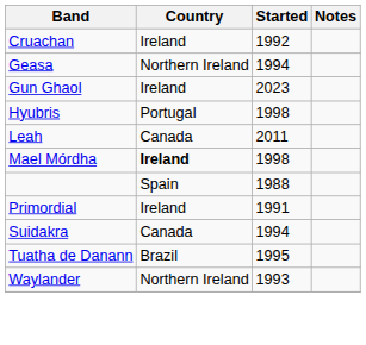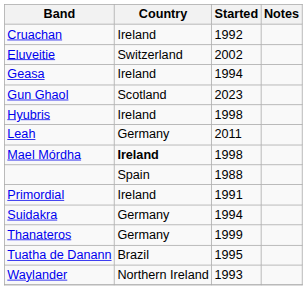+ row: Eluveitie | Switzerland | 2002
Geasa | Country: Northern Ireland -> Ireland
Gun Ghaol | Country: Ireland -> Scotland
Hyubris | Country: Portugal -> Ireland
Leah | Country: Canada -> Germany
Suidakra | Country: Canada -> Germany
+ row: Thanateros | Germany | 1999
